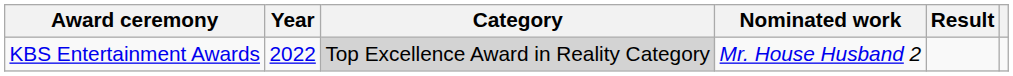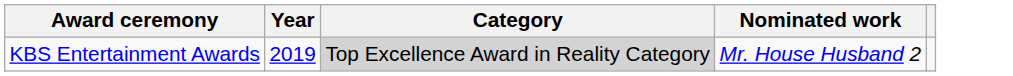- column: Result
KBS Entertainment Awards | Year: 2022 -> 2019
